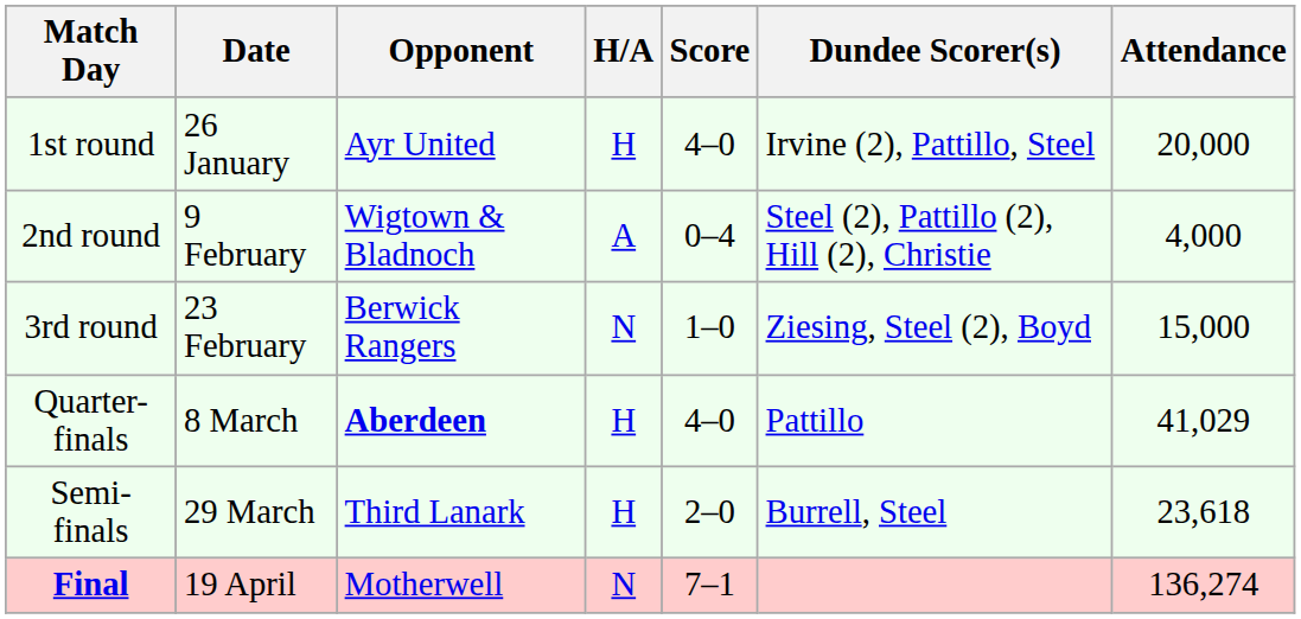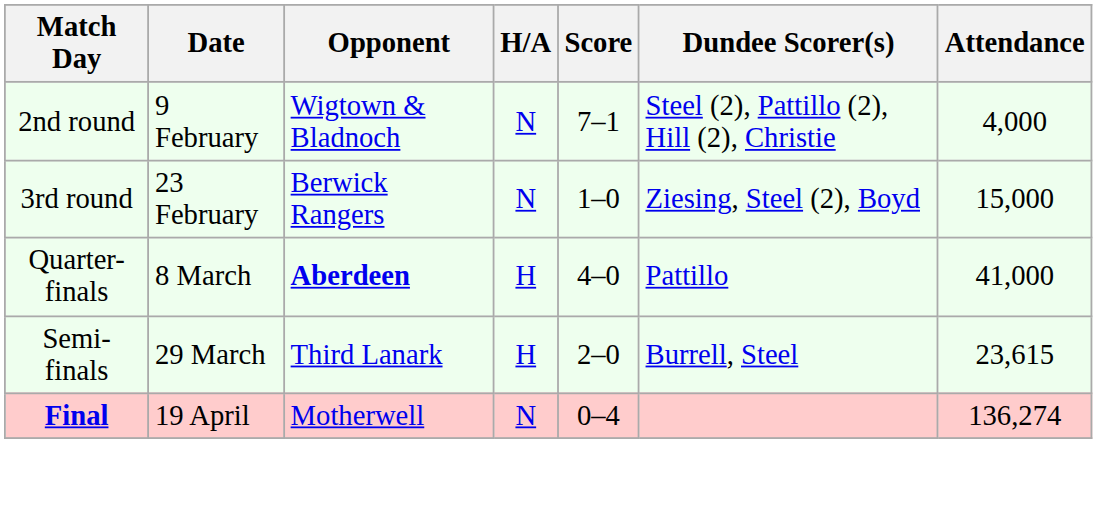- row: 1st round | 26 January | Ayr United | H | 4–0 | Irvine (2), Pattillo, Steel | 20,000
2nd round | H/A: A -> N
2nd round | Score: 0–4 -> 7–1
Quarter-finals | Attendance: 41,029 -> 41,000
Semi-finals | Attendance: 23,618 -> 23,615
Final | Score: 7–1 -> 0–4
